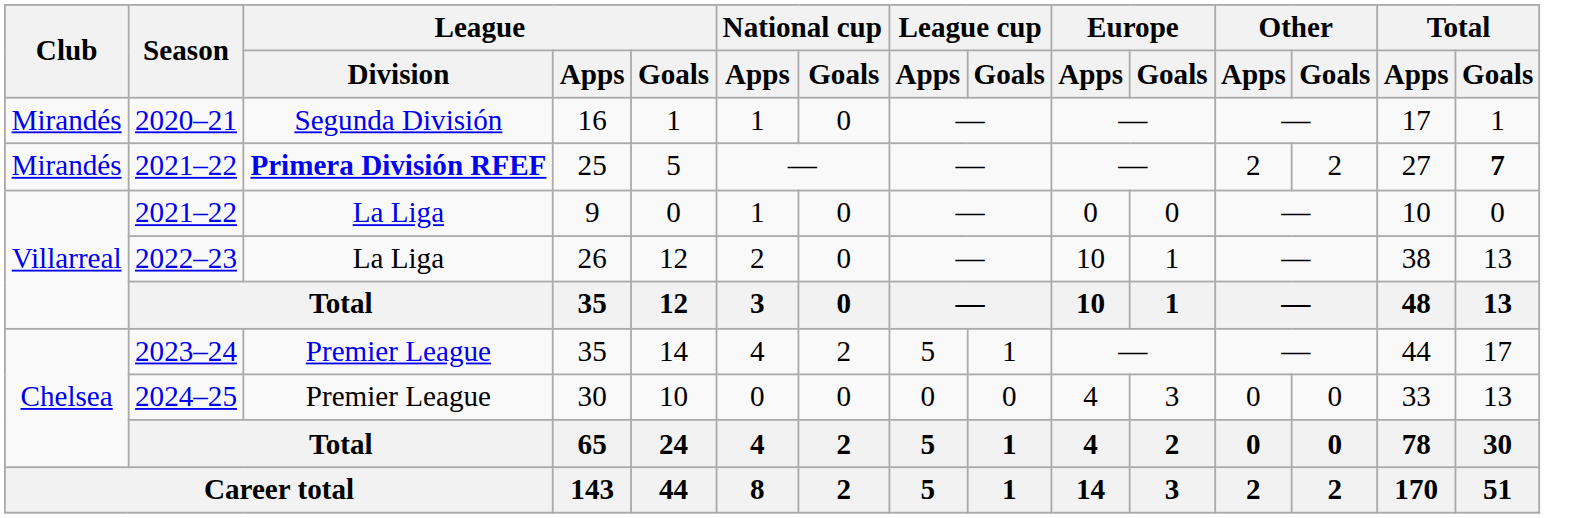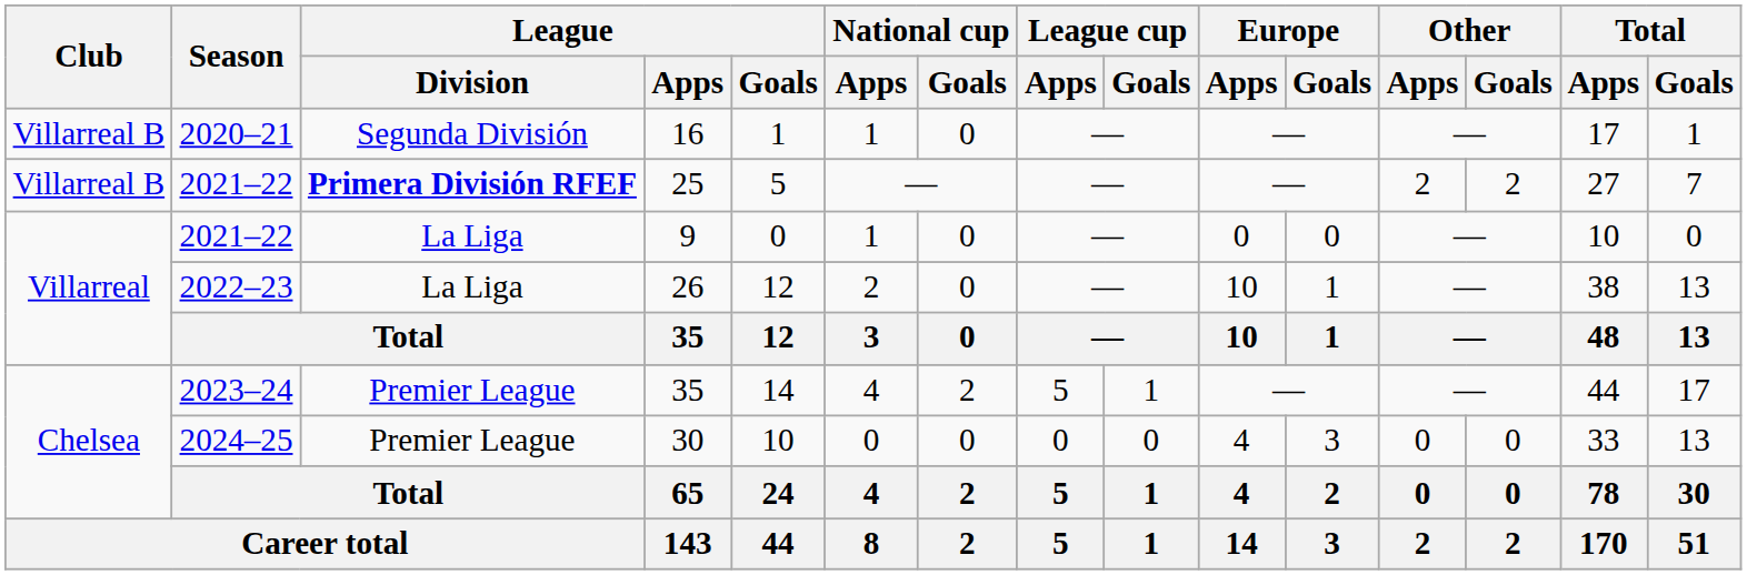16 | Club: Mirandés -> Villarreal B
25 | Club: Mirandés -> Villarreal B
25 | Total / Goals: bold -> normal
